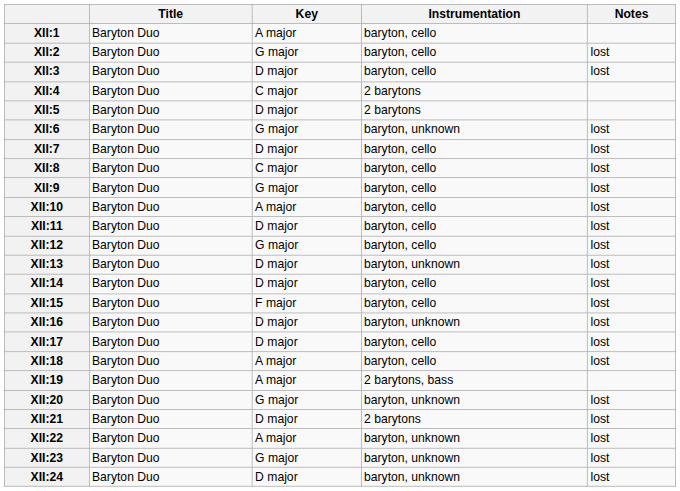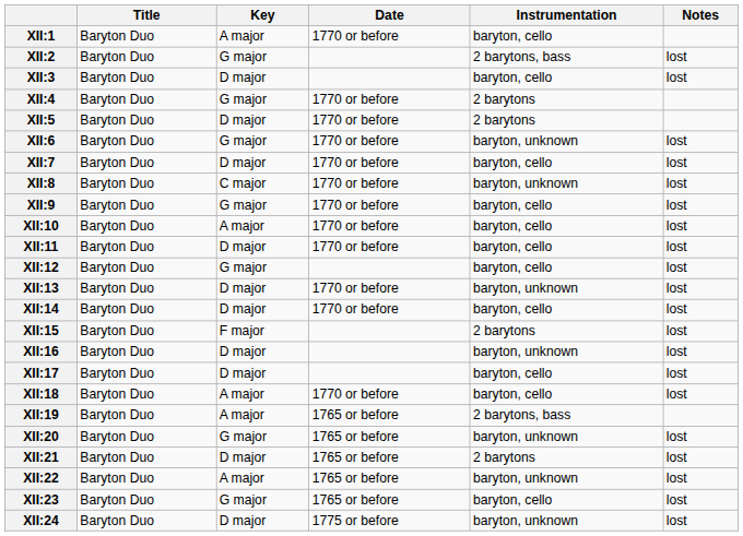+ column: Date | 1770 or before | 1770 or before | 1770 or before | 1770 or before | 1770 or before | 1770 or before | 1770 or before | 1770 or before | 1770 or before | 1770 or before | 1770 or before | 1770 or before | 1765 or before | 1765 or before | 1765 or before | 1765 or before | 1765 or before | 1775 or before
XII:2 | Instrumentation: baryton, cello -> 2 barytons, bass
XII:4 | Key: C major -> G major
XII:8 | Instrumentation: baryton, cello -> baryton, unknown
XII:15 | Instrumentation: baryton, cello -> 2 barytons
XII:23 | Instrumentation: baryton, unknown -> baryton, cello
